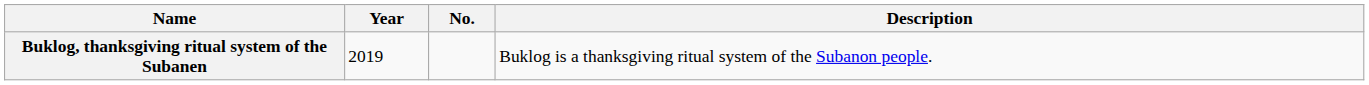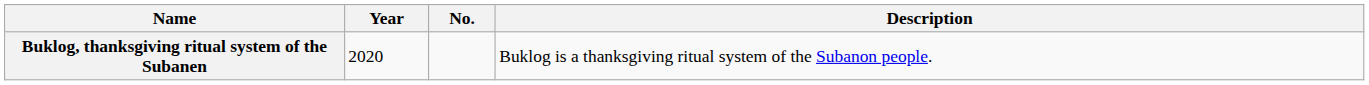Buklog, thanksgiving ritual system of the Subanen | Year: 2019 -> 2020
